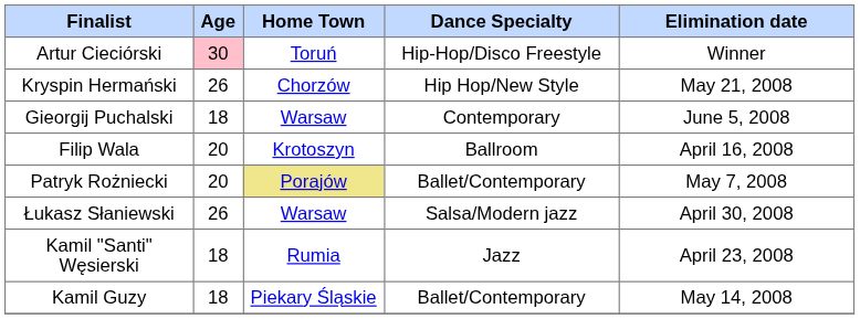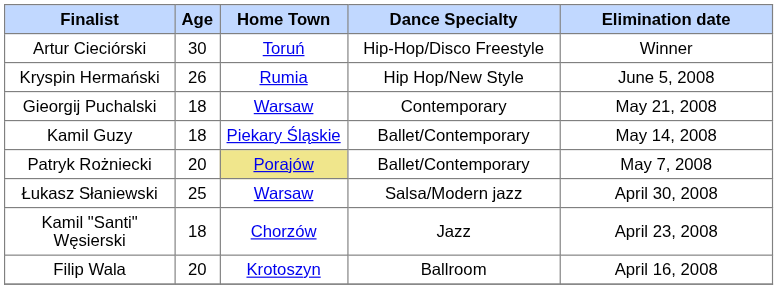Artur Cieciórski | Age: pink background -> no background
Kryspin Hermański | Home Town: Chorzów -> Rumia
Kryspin Hermański | Elimination date: May 21, 2008 -> June 5, 2008
Gieorgij Puchalski | Elimination date: June 5, 2008 -> May 21, 2008
rows swapped: Kamil Guzy <-> Filip Wala
Łukasz Słaniewski | Age: 26 -> 25
Kamil "Santi" Węsierski | Home Town: Rumia -> Chorzów
